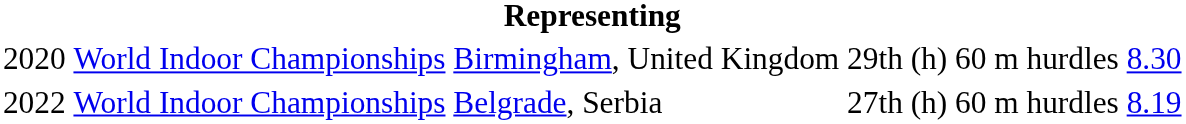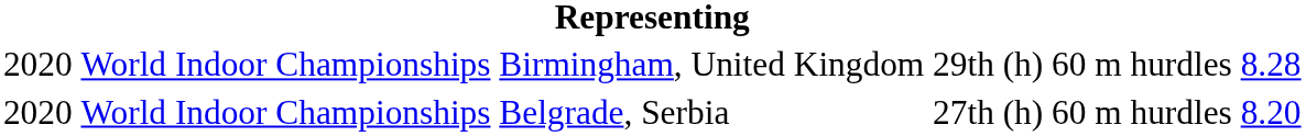Birmingham, United Kingdom | column 6: 8.30 -> 8.28
Belgrade, Serbia | column 1: 2022 -> 2020
Belgrade, Serbia | column 6: 8.19 -> 8.20
